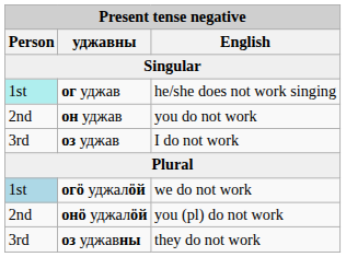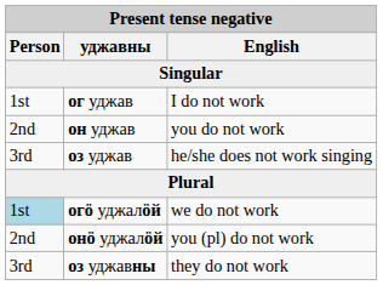ог уджав | Person: paleturquoise background -> no background
ог уджав | English: he/she does not work singing -> I do not work
оз уджав | English: I do not work -> he/she does not work singing
